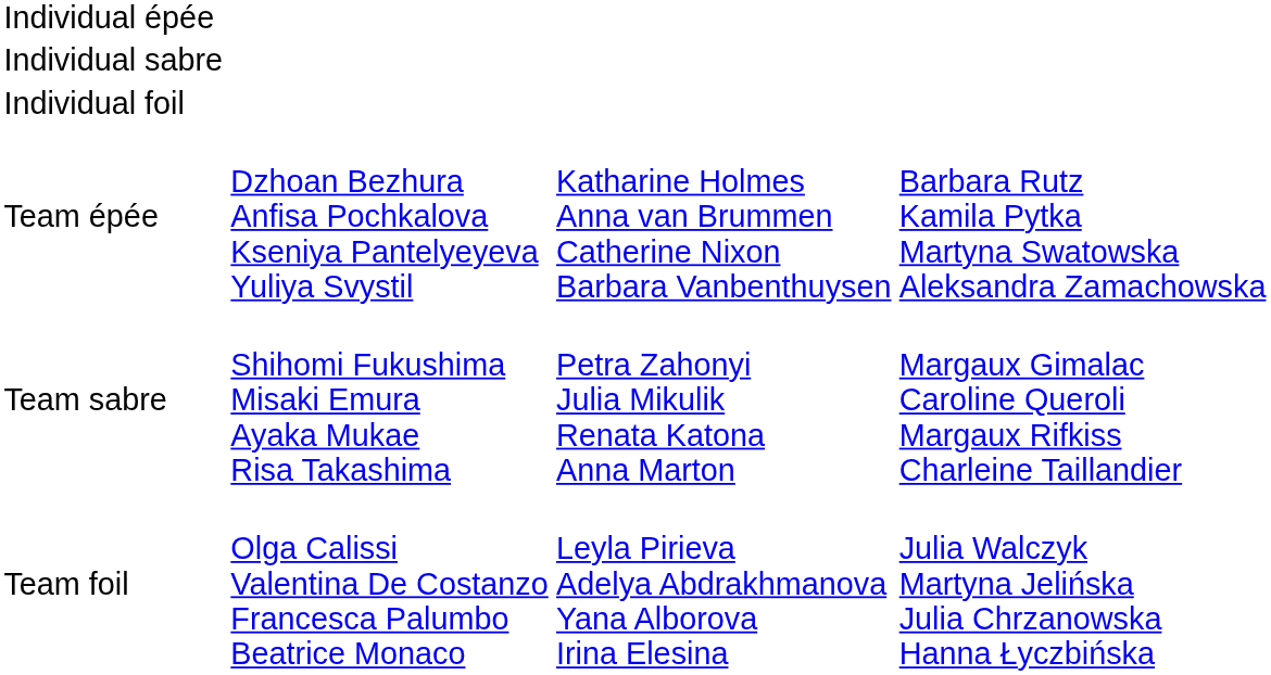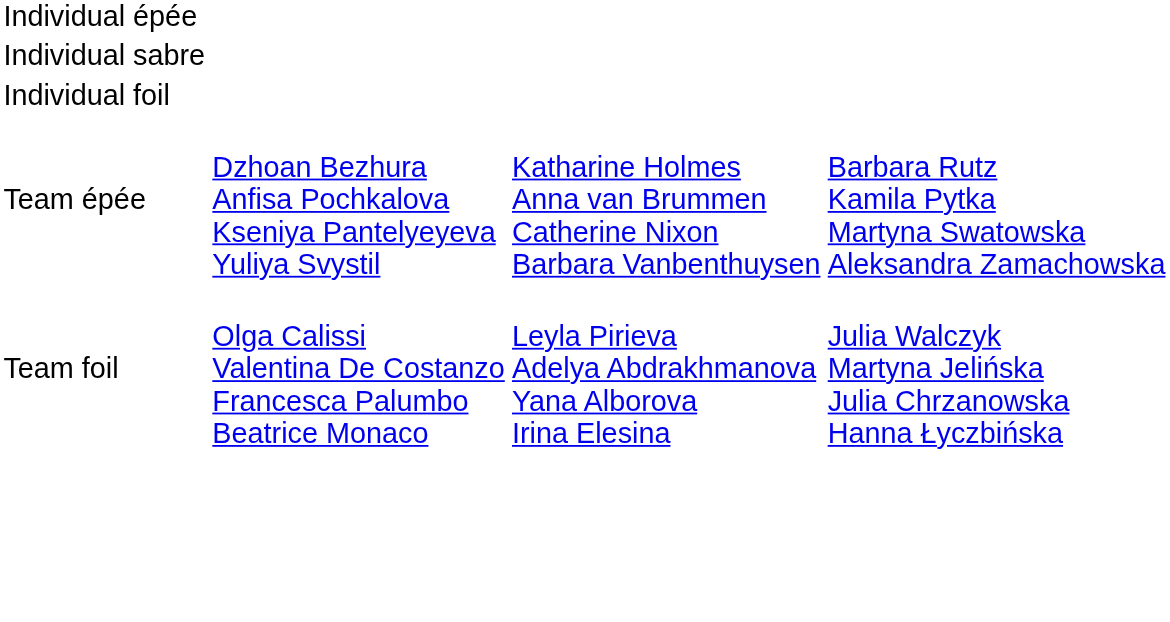- row: Team sabre | Shihomi Fukushima Misaki Emura Ayaka Mukae Risa Takashima | Petra Zahonyi Julia Mikulik Renata Katona Anna Marton | Margaux Gimalac Caroline Queroli Margaux Rifkiss Charleine Taillandier
